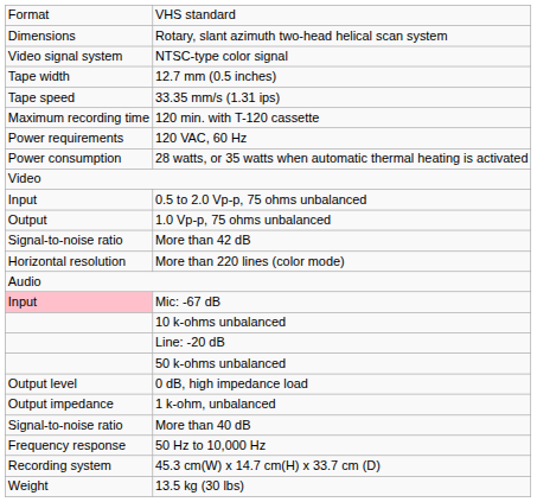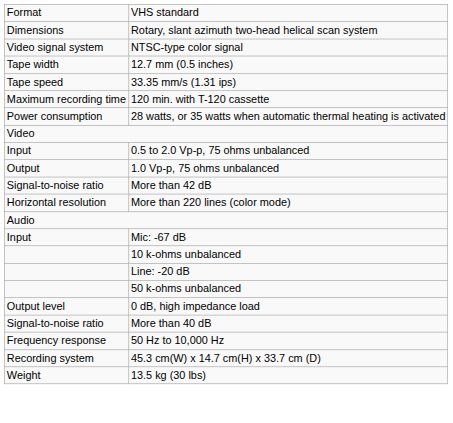- row: Power requirements | 120 VAC, 60 Hz
Mic: -67 dB | column 1: pink background -> no background
- row: Output impedance | 1 k-ohm, unbalanced
